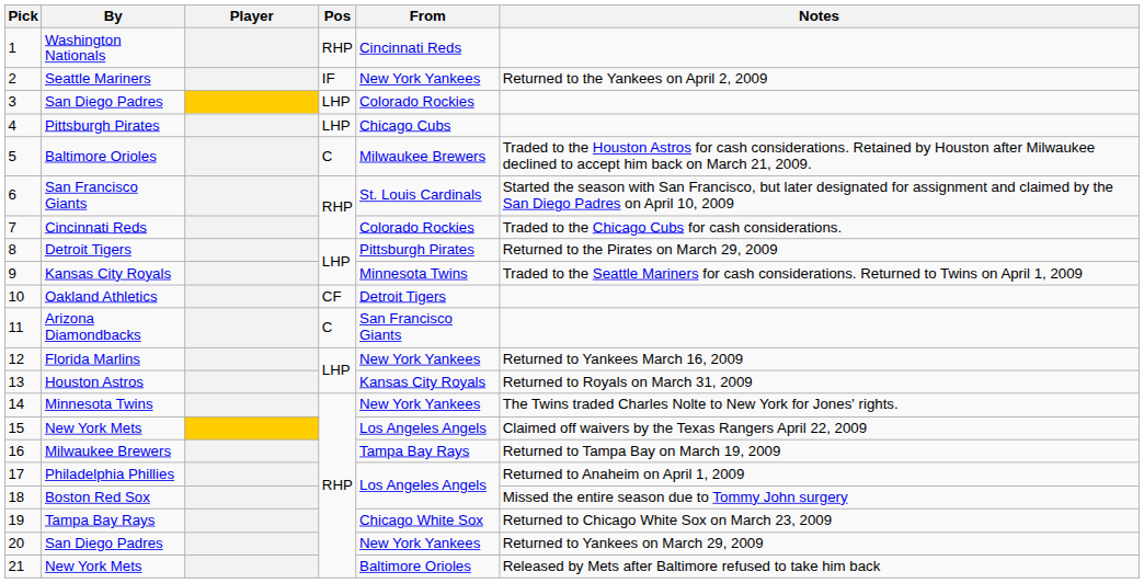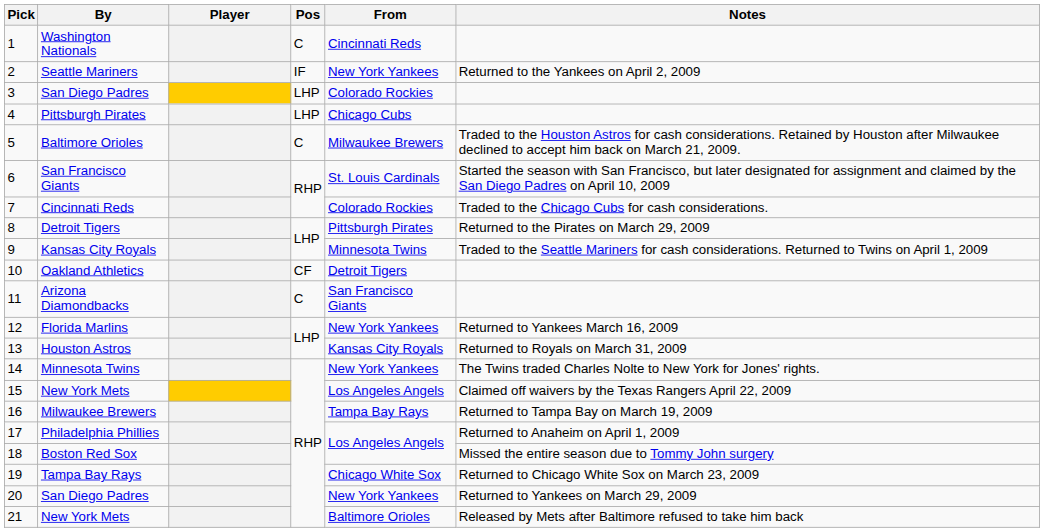Washington Nationals | Pos: RHP -> C
